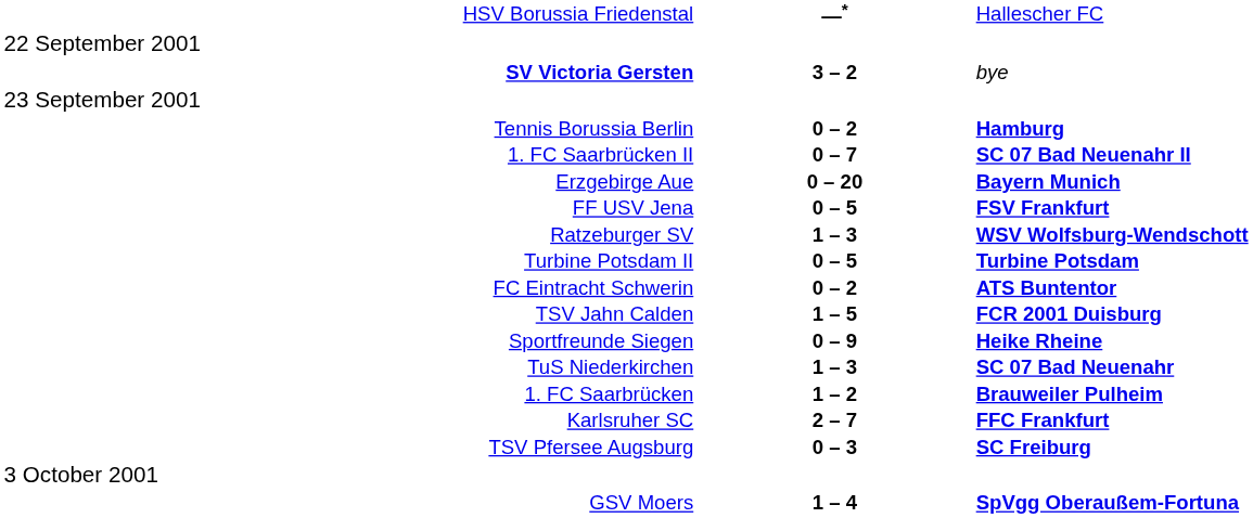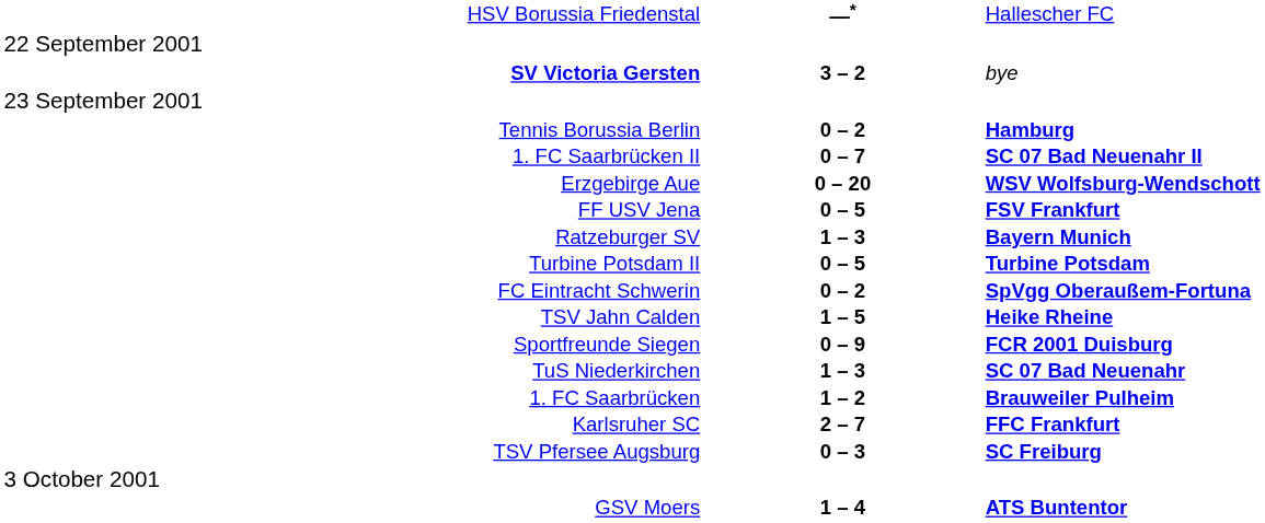Erzgebirge Aue | column 3: Bayern Munich -> WSV Wolfsburg-Wendschott
Ratzeburger SV | column 3: WSV Wolfsburg-Wendschott -> Bayern Munich
FC Eintracht Schwerin | column 3: ATS Buntentor -> SpVgg Oberaußem-Fortuna
TSV Jahn Calden | column 3: FCR 2001 Duisburg -> Heike Rheine
Sportfreunde Siegen | column 3: Heike Rheine -> FCR 2001 Duisburg
GSV Moers | column 3: SpVgg Oberaußem-Fortuna -> ATS Buntentor
